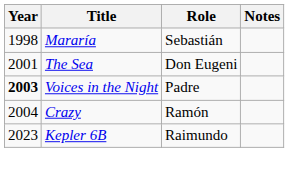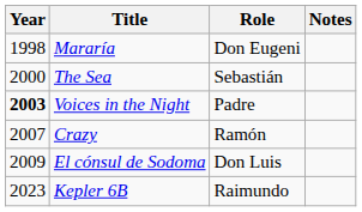Mararía | Role: Sebastián -> Don Eugeni
The Sea | Year: 2001 -> 2000
The Sea | Role: Don Eugeni -> Sebastián
Crazy | Year: 2004 -> 2007
+ row: 2009 | El cónsul de Sodoma | Don Luis
